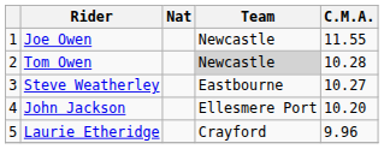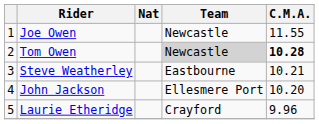Tom Owen | C.M.A.: normal -> bold
Steve Weatherley | C.M.A.: 10.27 -> 10.21
